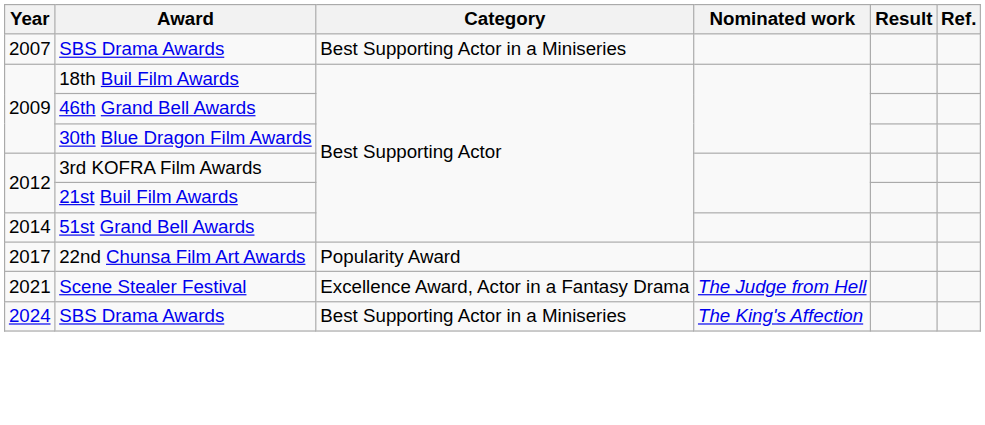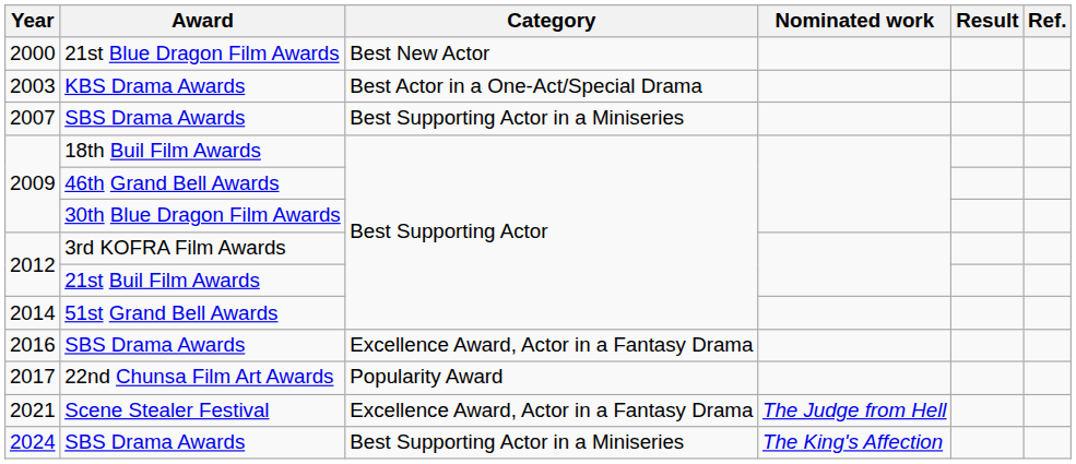+ row: 2000 | 21st Blue Dragon Film Awards | Best New Actor
+ row: 2003 | KBS Drama Awards | Best Actor in a One-Act/Special Drama
+ row: 2016 | SBS Drama Awards | Excellence Award, Actor in a Fantasy Drama
